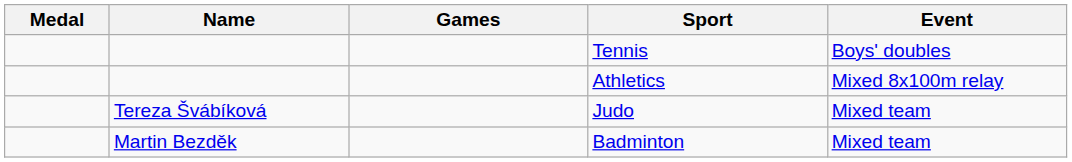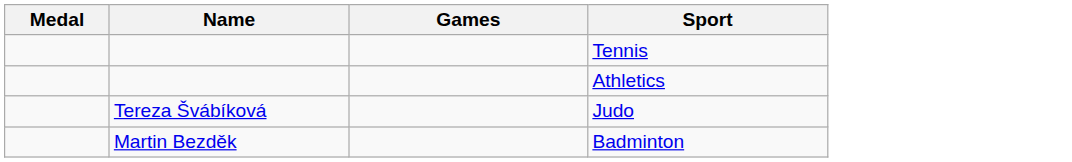- column: Event | Boys' doubles | Mixed 8x100m relay | Mixed team | Mixed team
